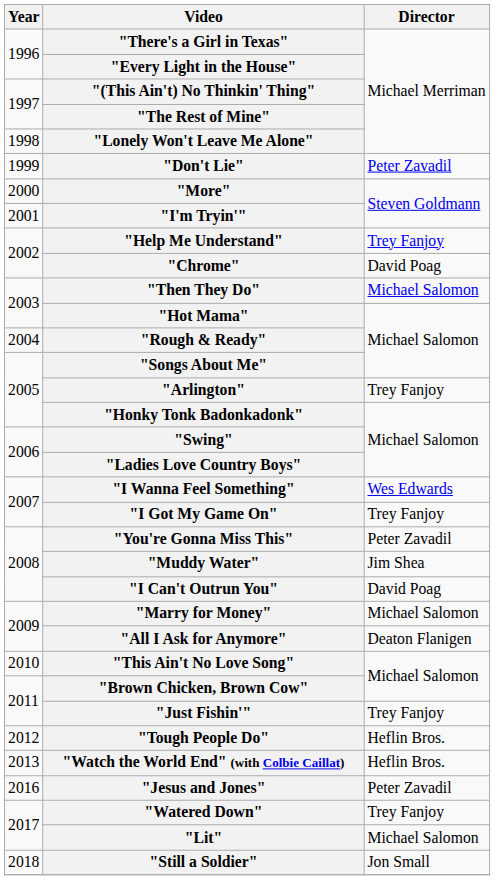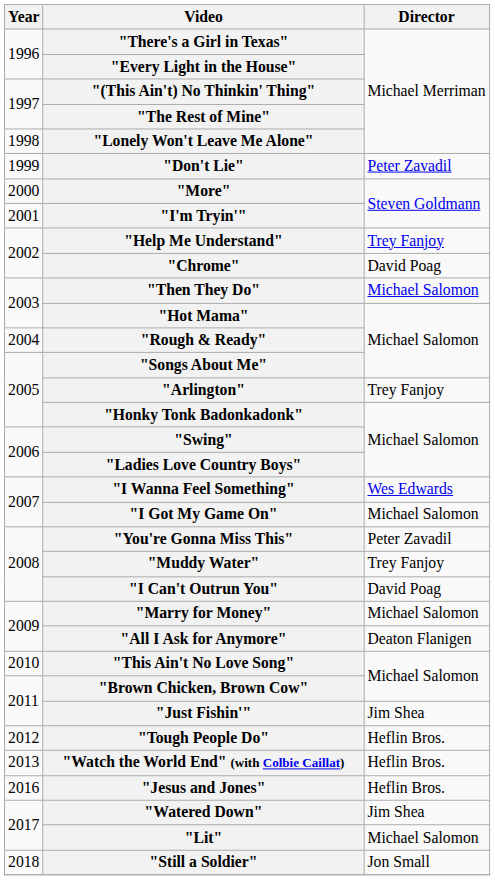"I Got My Game On" | Director: Trey Fanjoy -> Michael Salomon
"Muddy Water" | Director: Jim Shea -> Trey Fanjoy
"Just Fishin'" | Director: Trey Fanjoy -> Jim Shea
"Jesus and Jones" | Director: Peter Zavadil -> Heflin Bros.
"Watered Down" | Director: Trey Fanjoy -> Jim Shea
